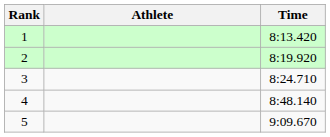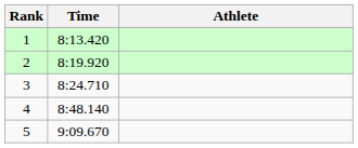columns swapped: Athlete <-> Time
